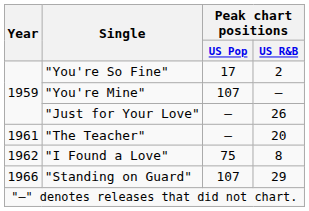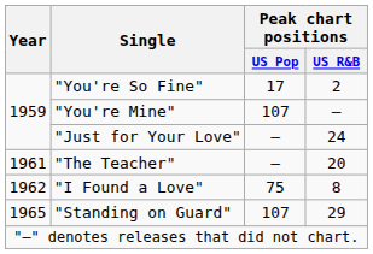"Just for Your Love" | Peak chart positions / US R&B: 26 -> 24
"Standing on Guard" | Year: 1966 -> 1965
